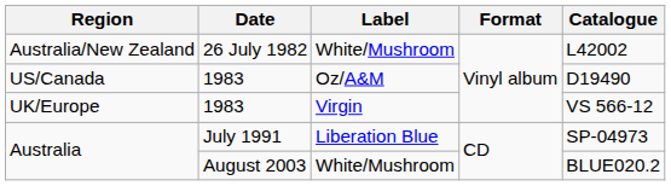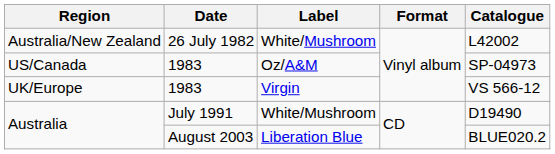US/Canada | Catalogue: D19490 -> SP-04973
Australia / July 1991 | Label: Liberation Blue -> White/Mushroom
Australia / July 1991 | Catalogue: SP-04973 -> D19490
Australia / August 2003 | Label: White/Mushroom -> Liberation Blue
